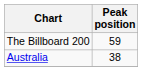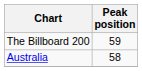Australia | Peak position: 38 -> 58
